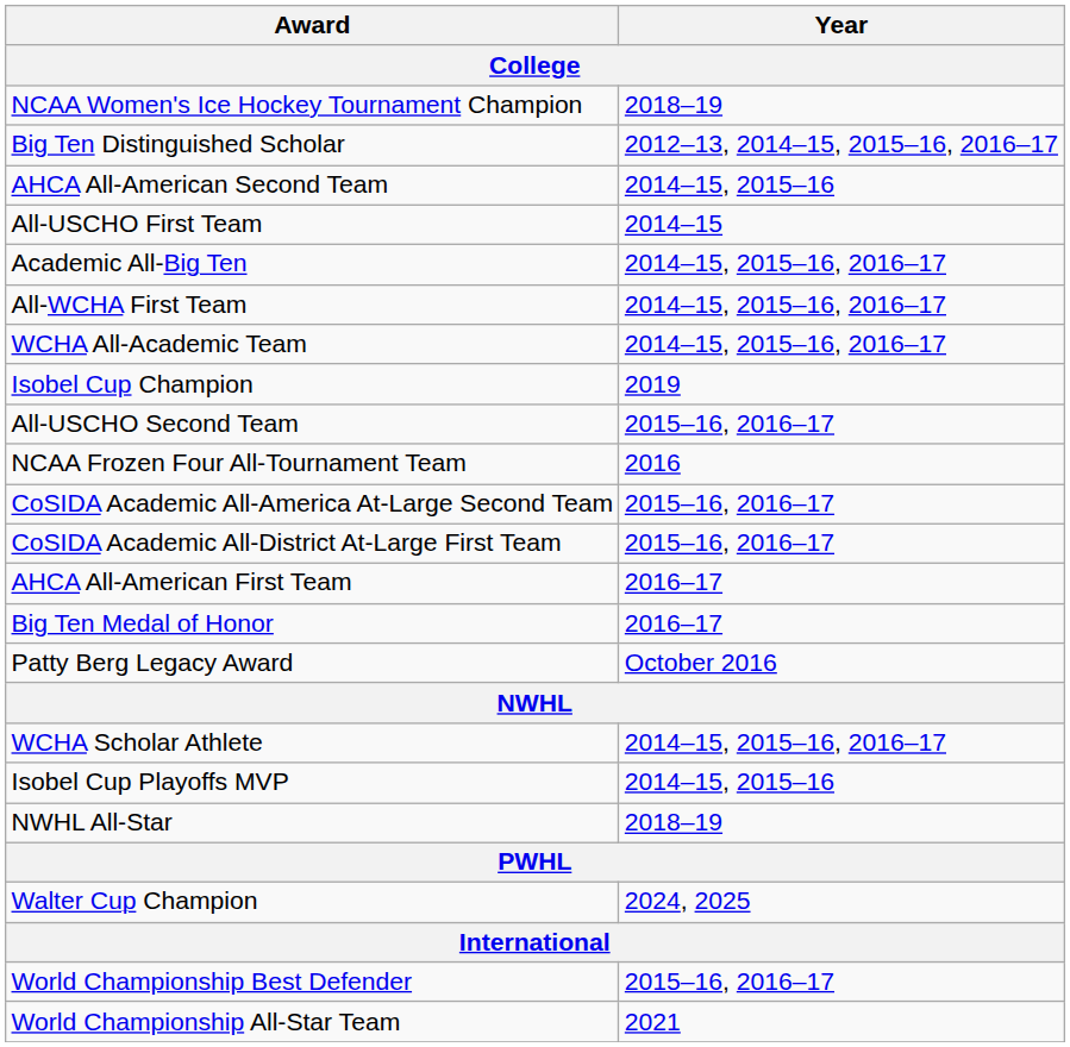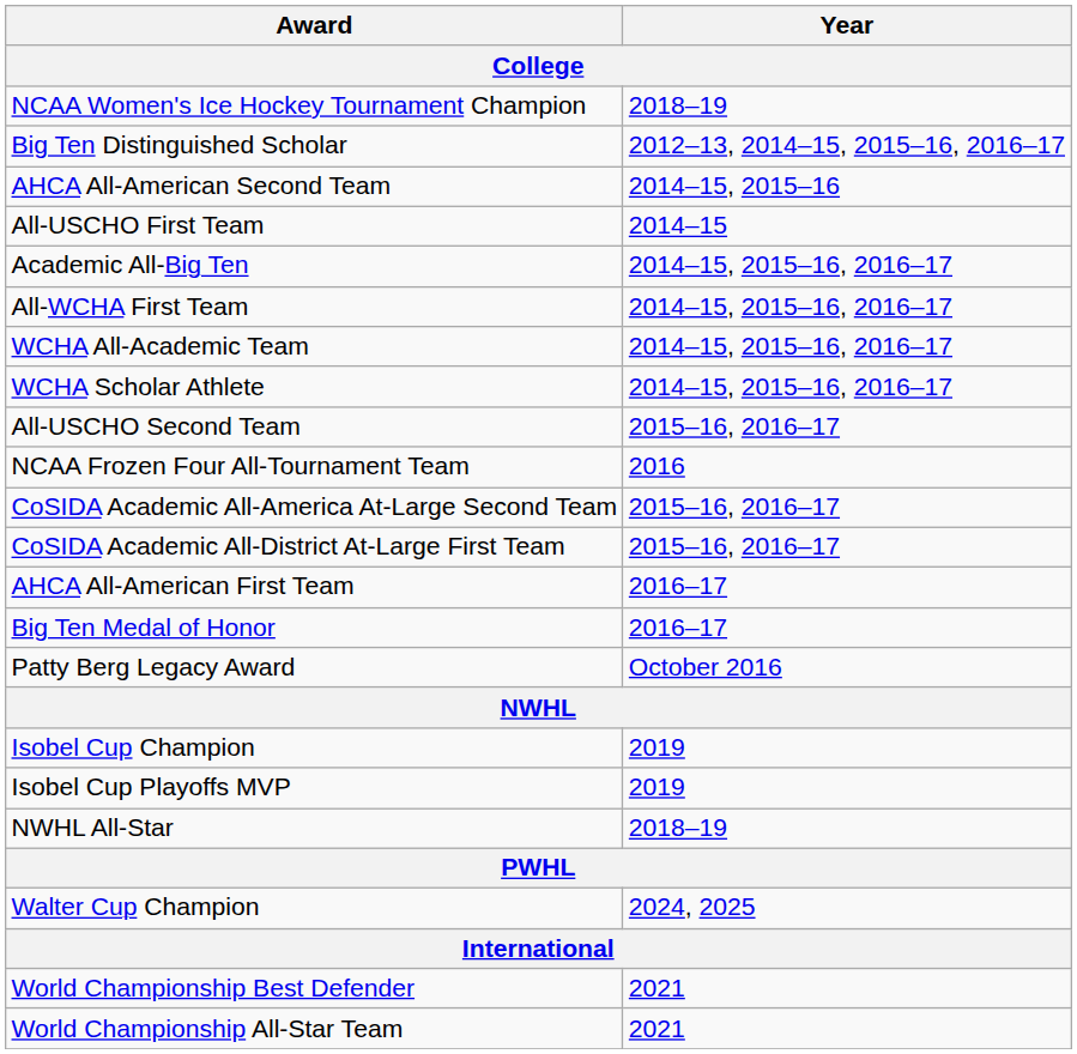rows swapped: WCHA Scholar Athlete <-> Isobel Cup Champion
Isobel Cup Playoffs MVP | Year: 2014–15, 2015–16 -> 2019
World Championship Best Defender | Year: 2015–16, 2016–17 -> 2021
